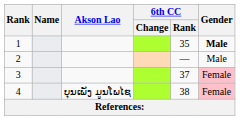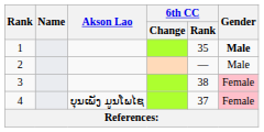3 | 6th CC / Rank: 37 -> 38
4 | 6th CC / Rank: 38 -> 37
